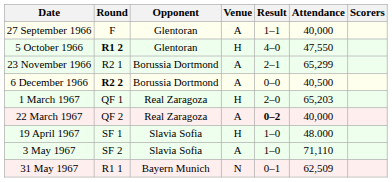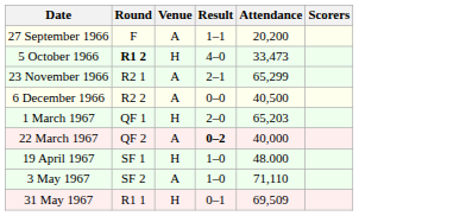- column: Opponent | Glentoran | Glentoran | Borussia Dortmond | Borussia Dortmond | Real Zaragoza | Real Zaragoza | Slavia Sofia | Slavia Sofia | Bayern Munich
27 September 1966 | Attendance: 40,000 -> 20,200
5 October 1966 | Attendance: 47,550 -> 33,473
6 December 1966 | Round: bold -> normal
31 May 1967 | Venue: N -> H
31 May 1967 | Attendance: 62,509 -> 69,509
